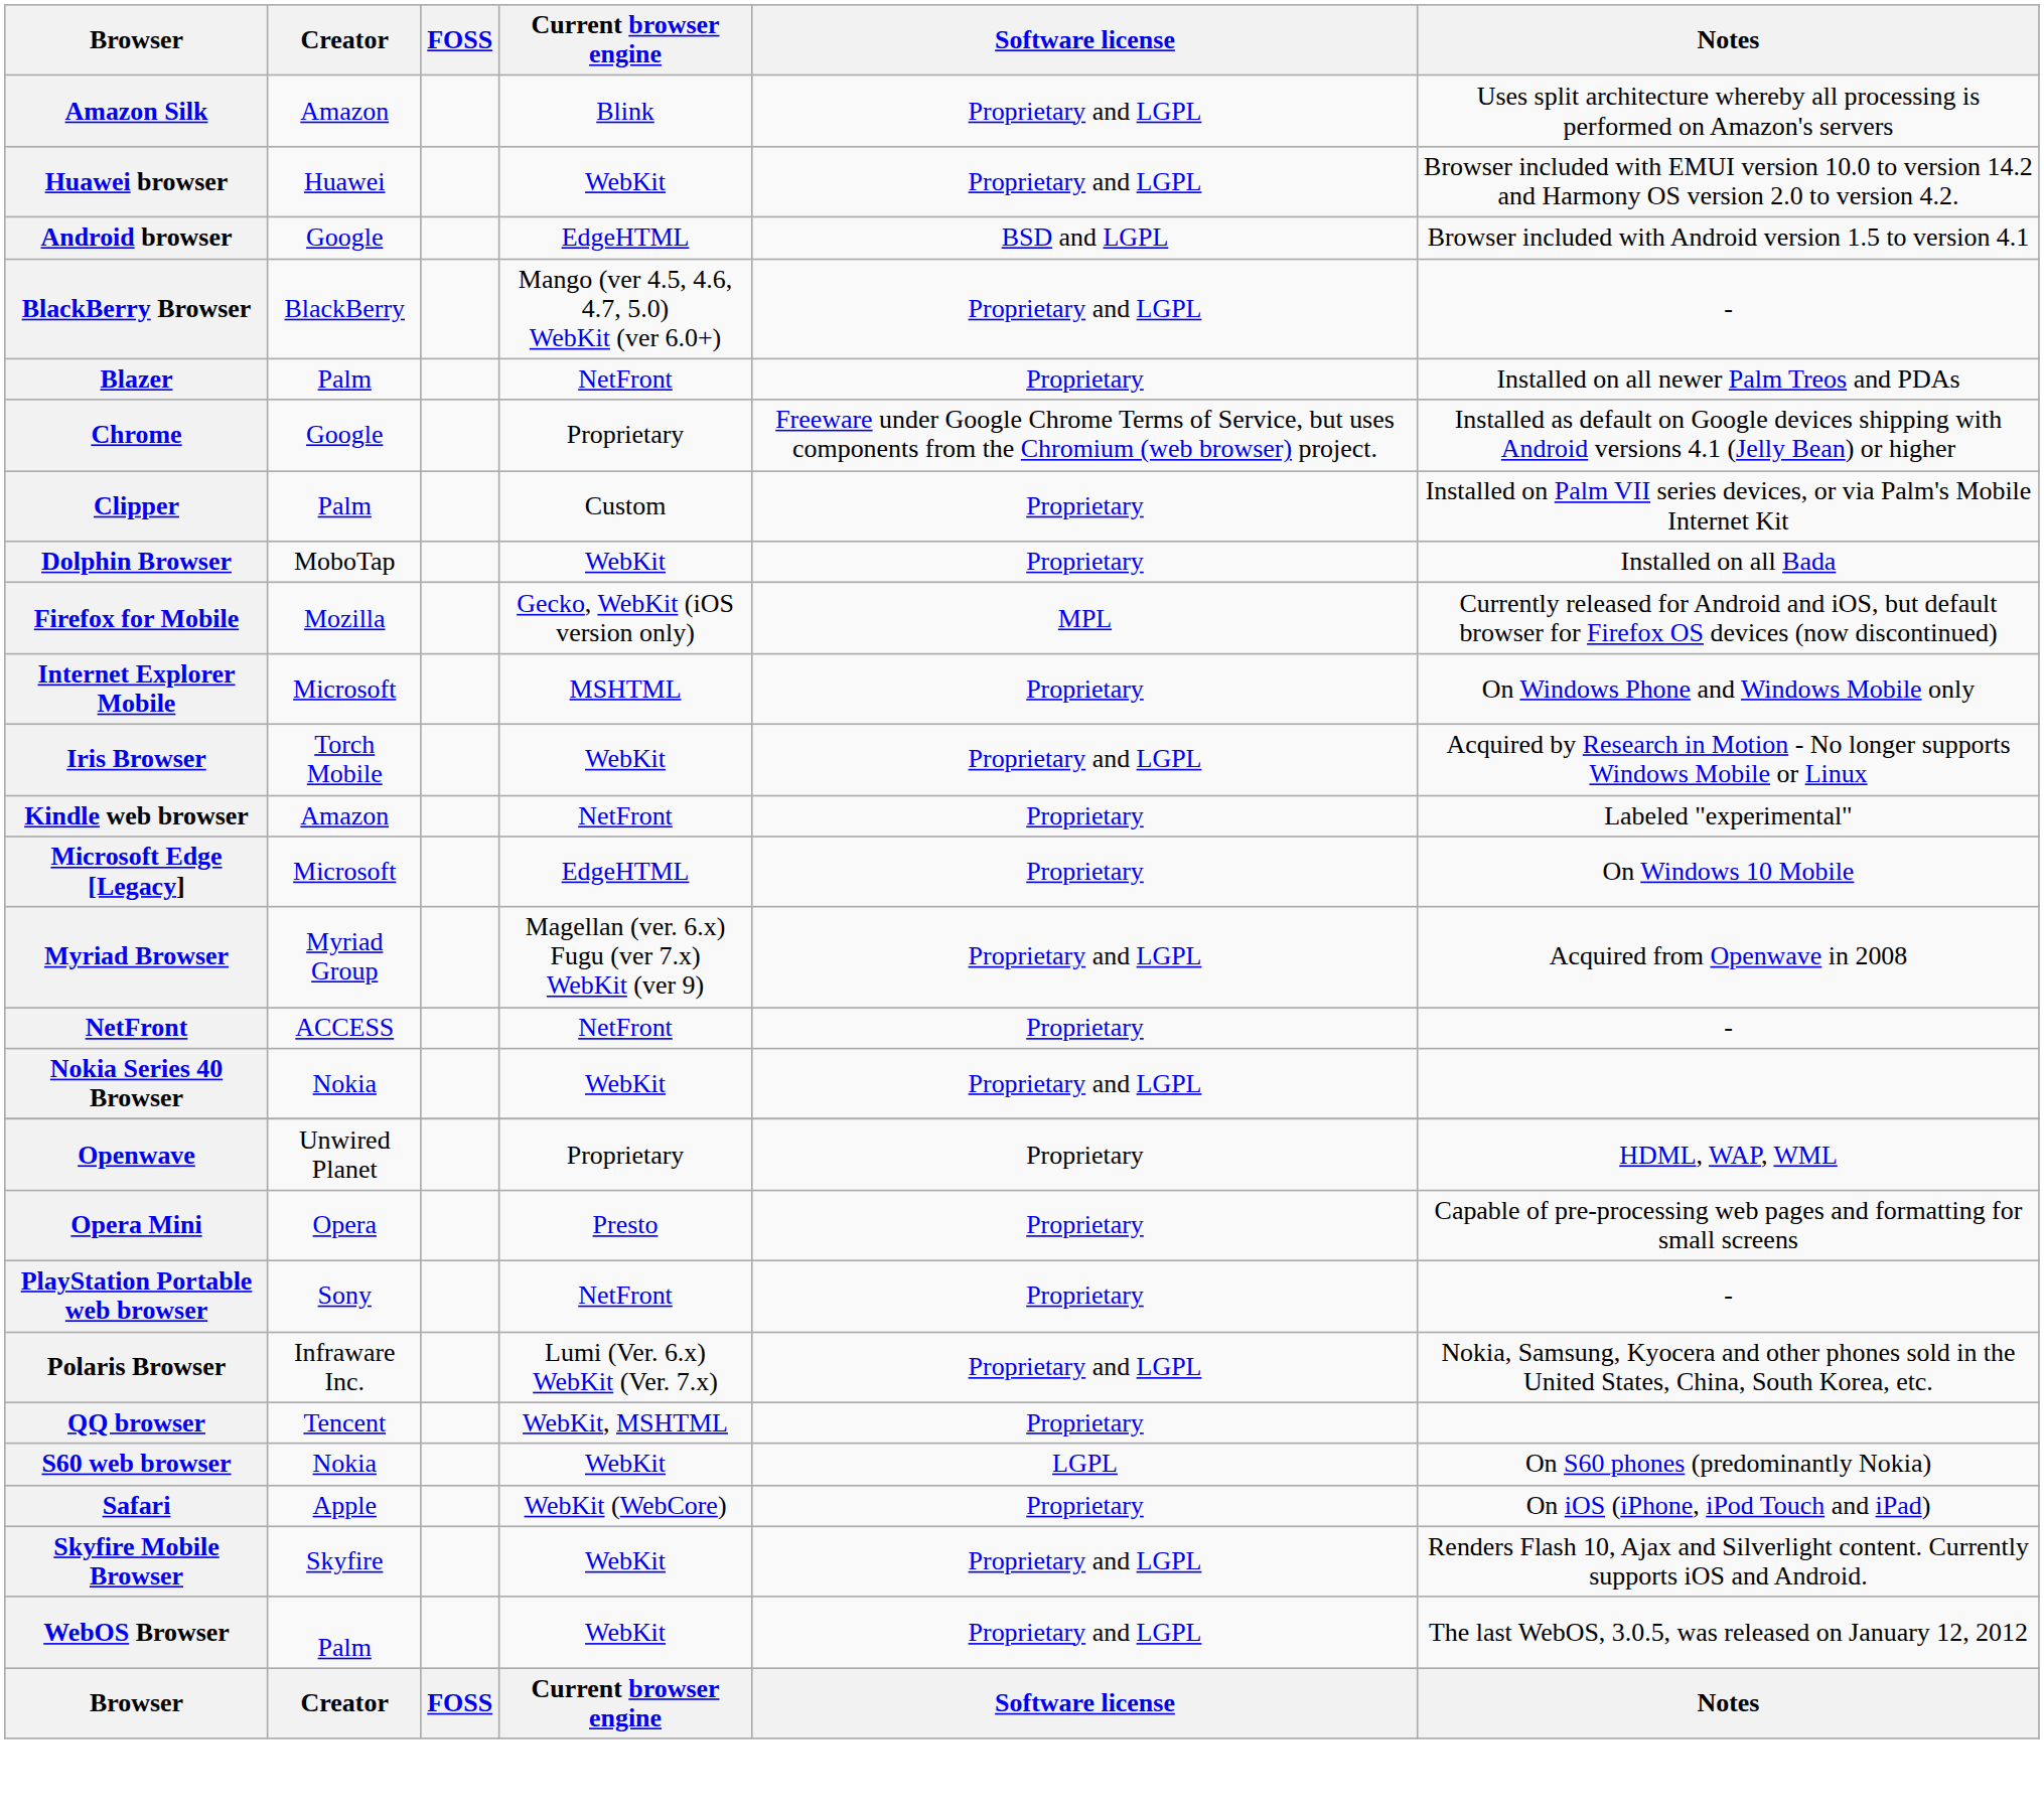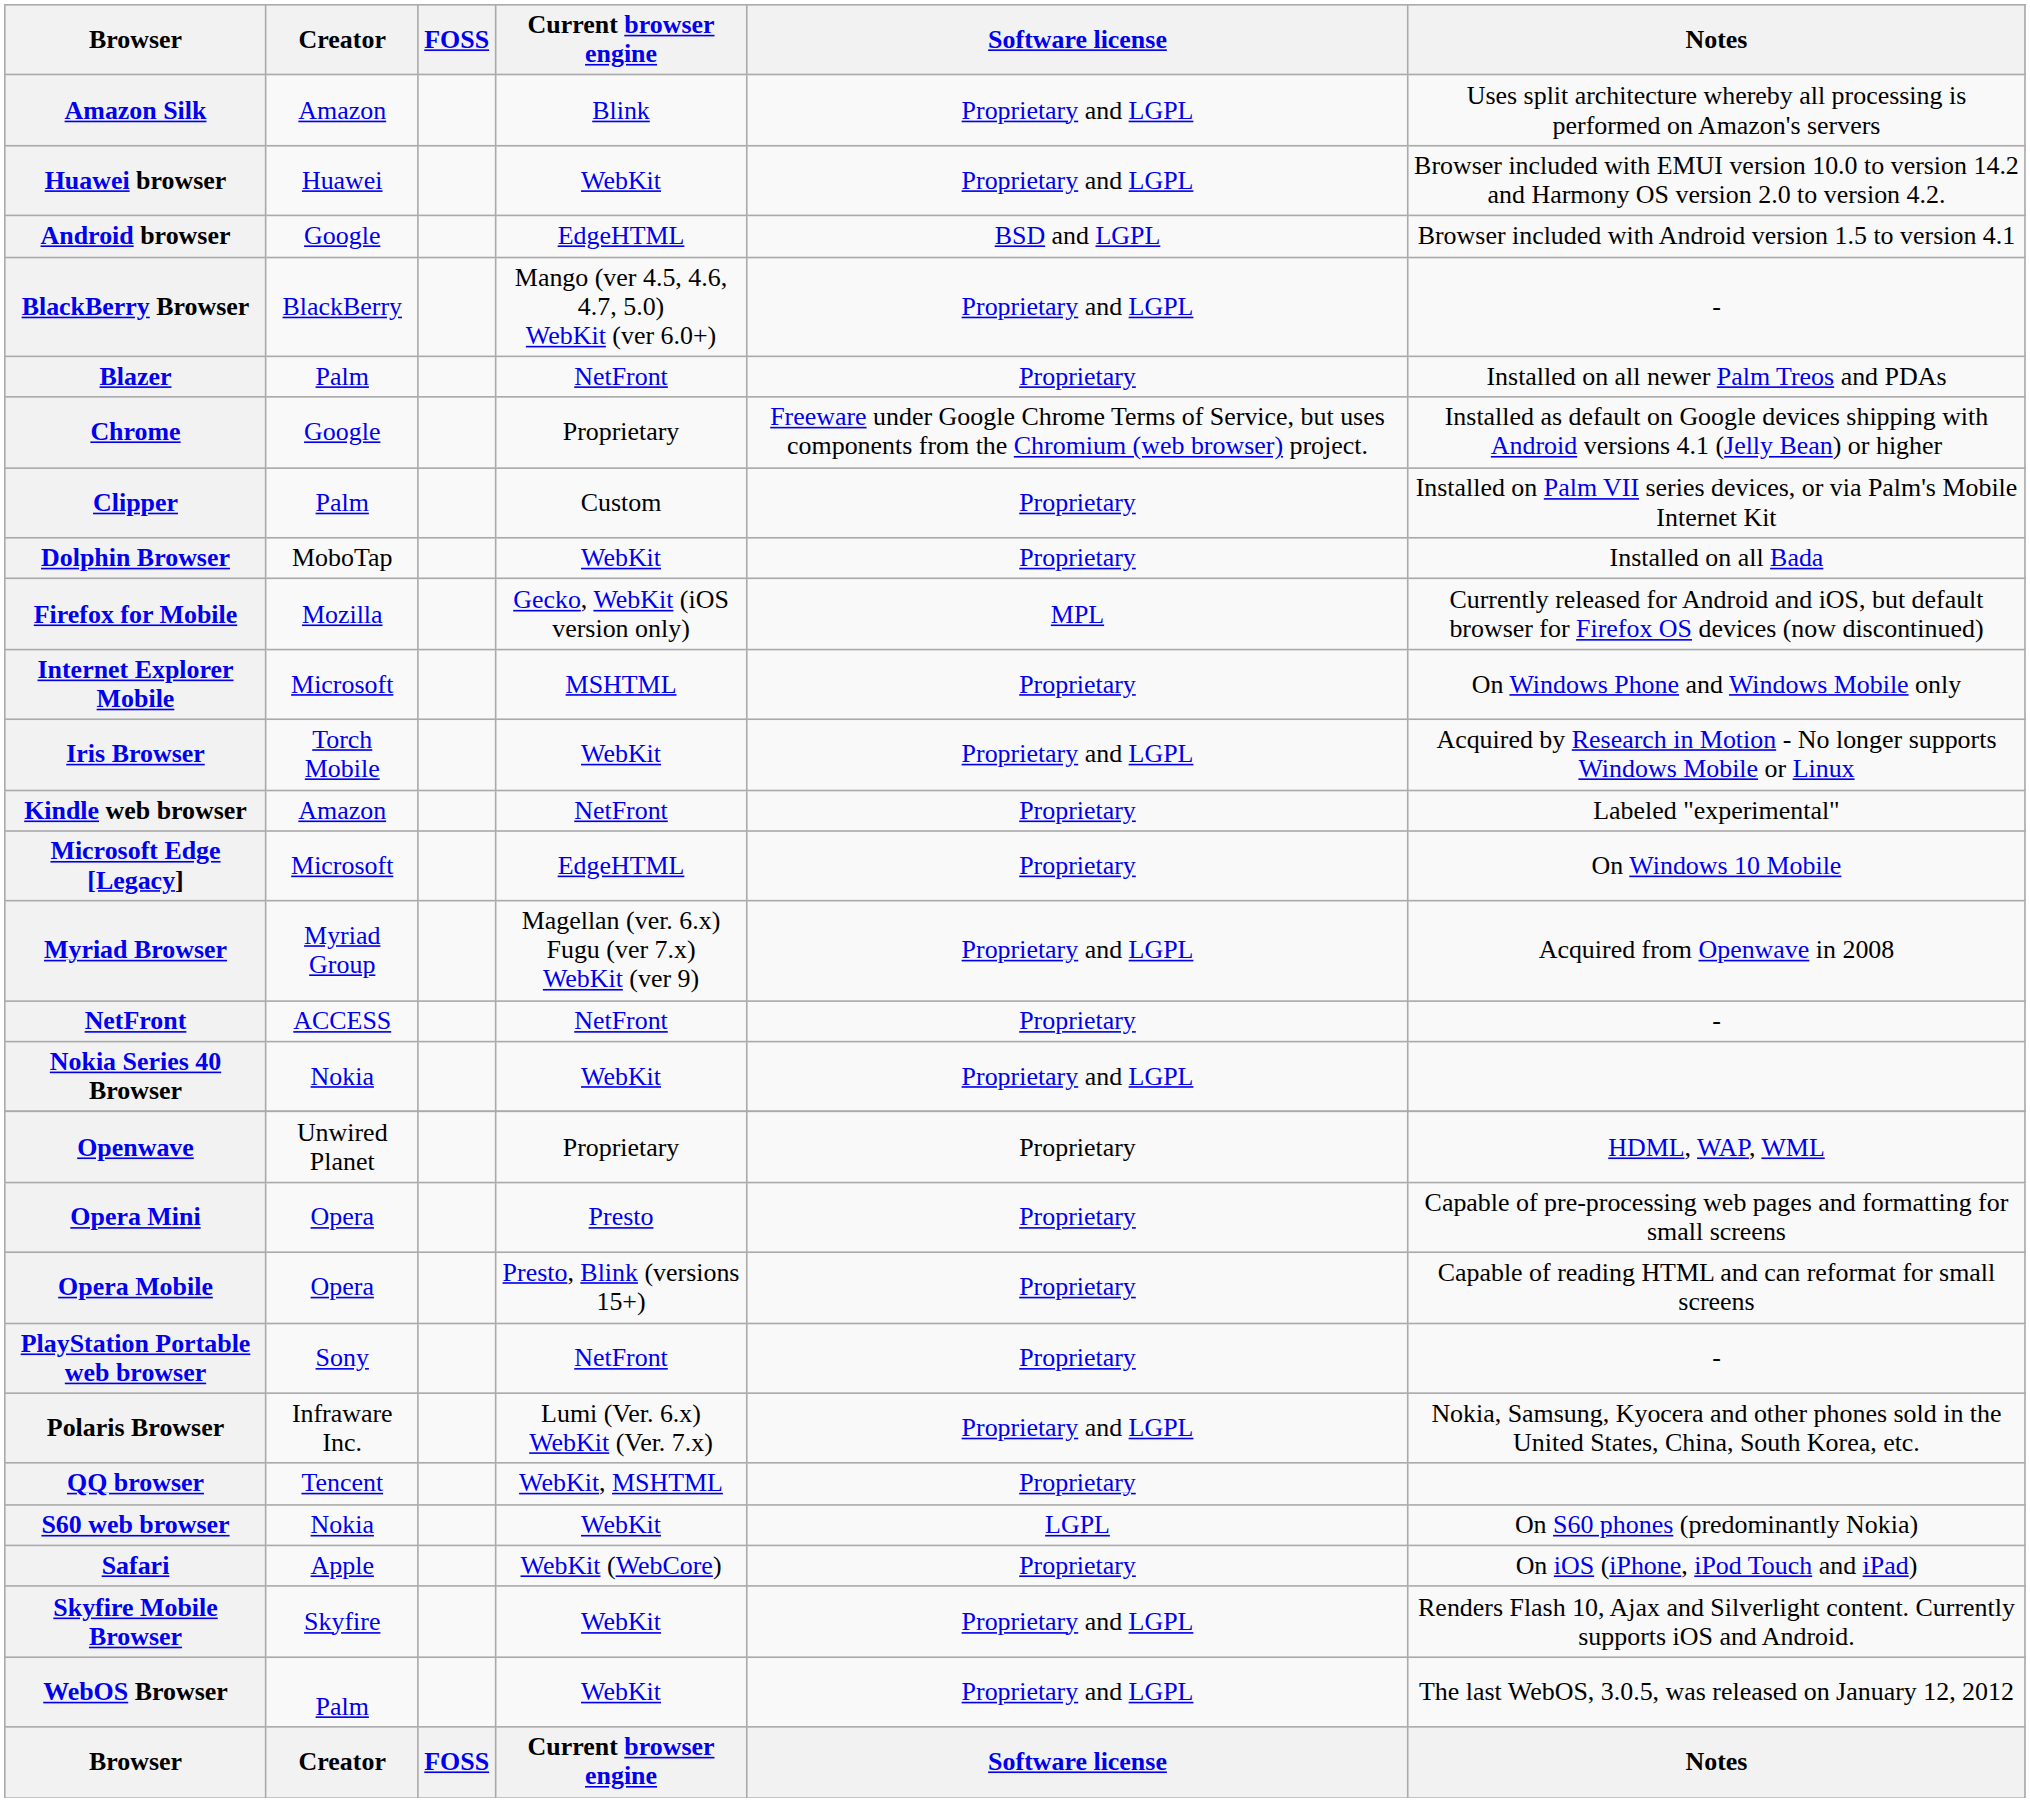+ row: Opera Mobile | Opera | Presto, Blink (versions 15+) | Proprietary | Capable of reading HTML and can reformat for small screens
